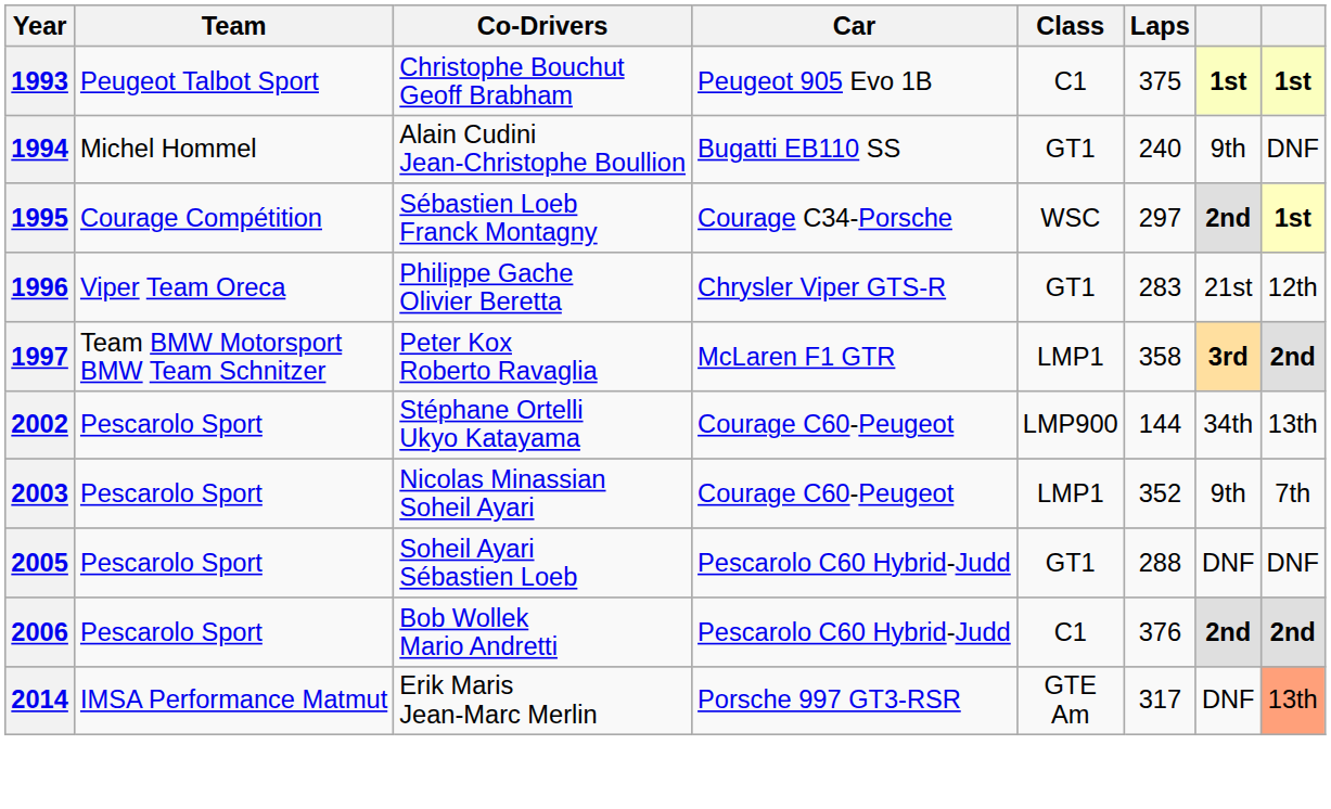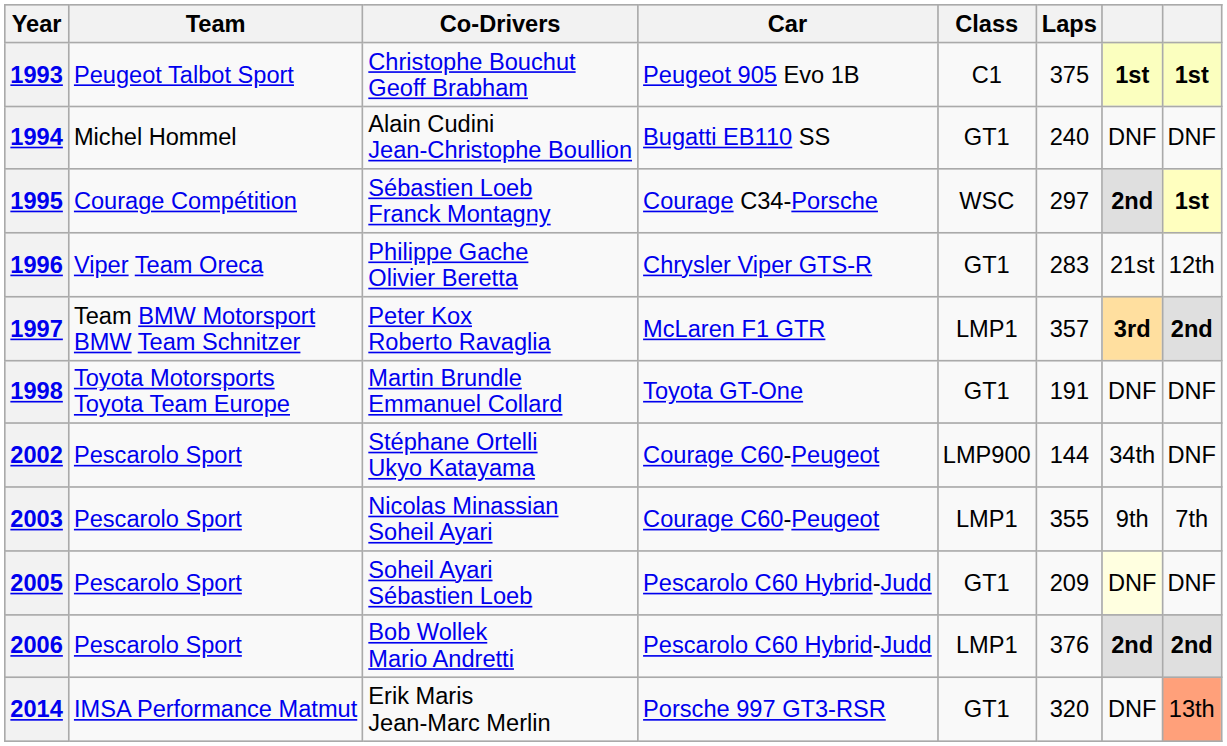1994 | column 7: 9th -> DNF
1997 | Laps: 358 -> 357
+ row: 1998 | Toyota Motorsports Toyota Team Europe | Martin Brundle Emmanuel Collard | Toyota GT-One | GT1 | 191 | DNF | DNF
2002 | column 8: 13th -> DNF
2003 | Laps: 352 -> 355
2005 | Laps: 288 -> 209
2005 | column 7: no background -> lightyellow background
2006 | Class: C1 -> LMP1
2014 | Class: GTE Am -> GT1
2014 | Laps: 317 -> 320
